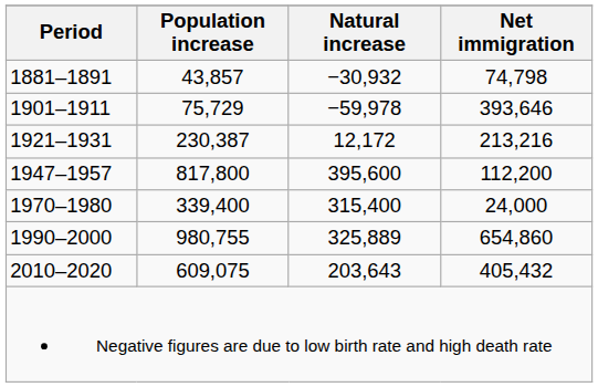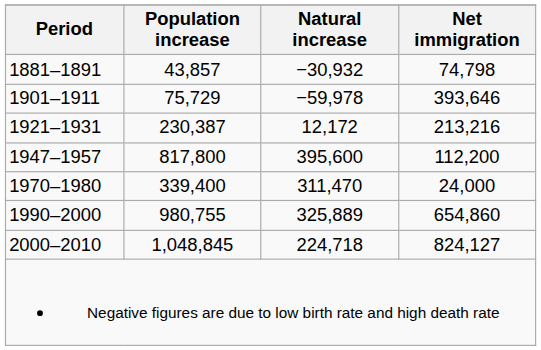1970–1980 | Natural increase: 315,400 -> 311,470
+ row: 2000–2010 | 1,048,845 | 224,718 | 824,127
- row: 2010–2020 | 609,075 | 203,643 | 405,432
